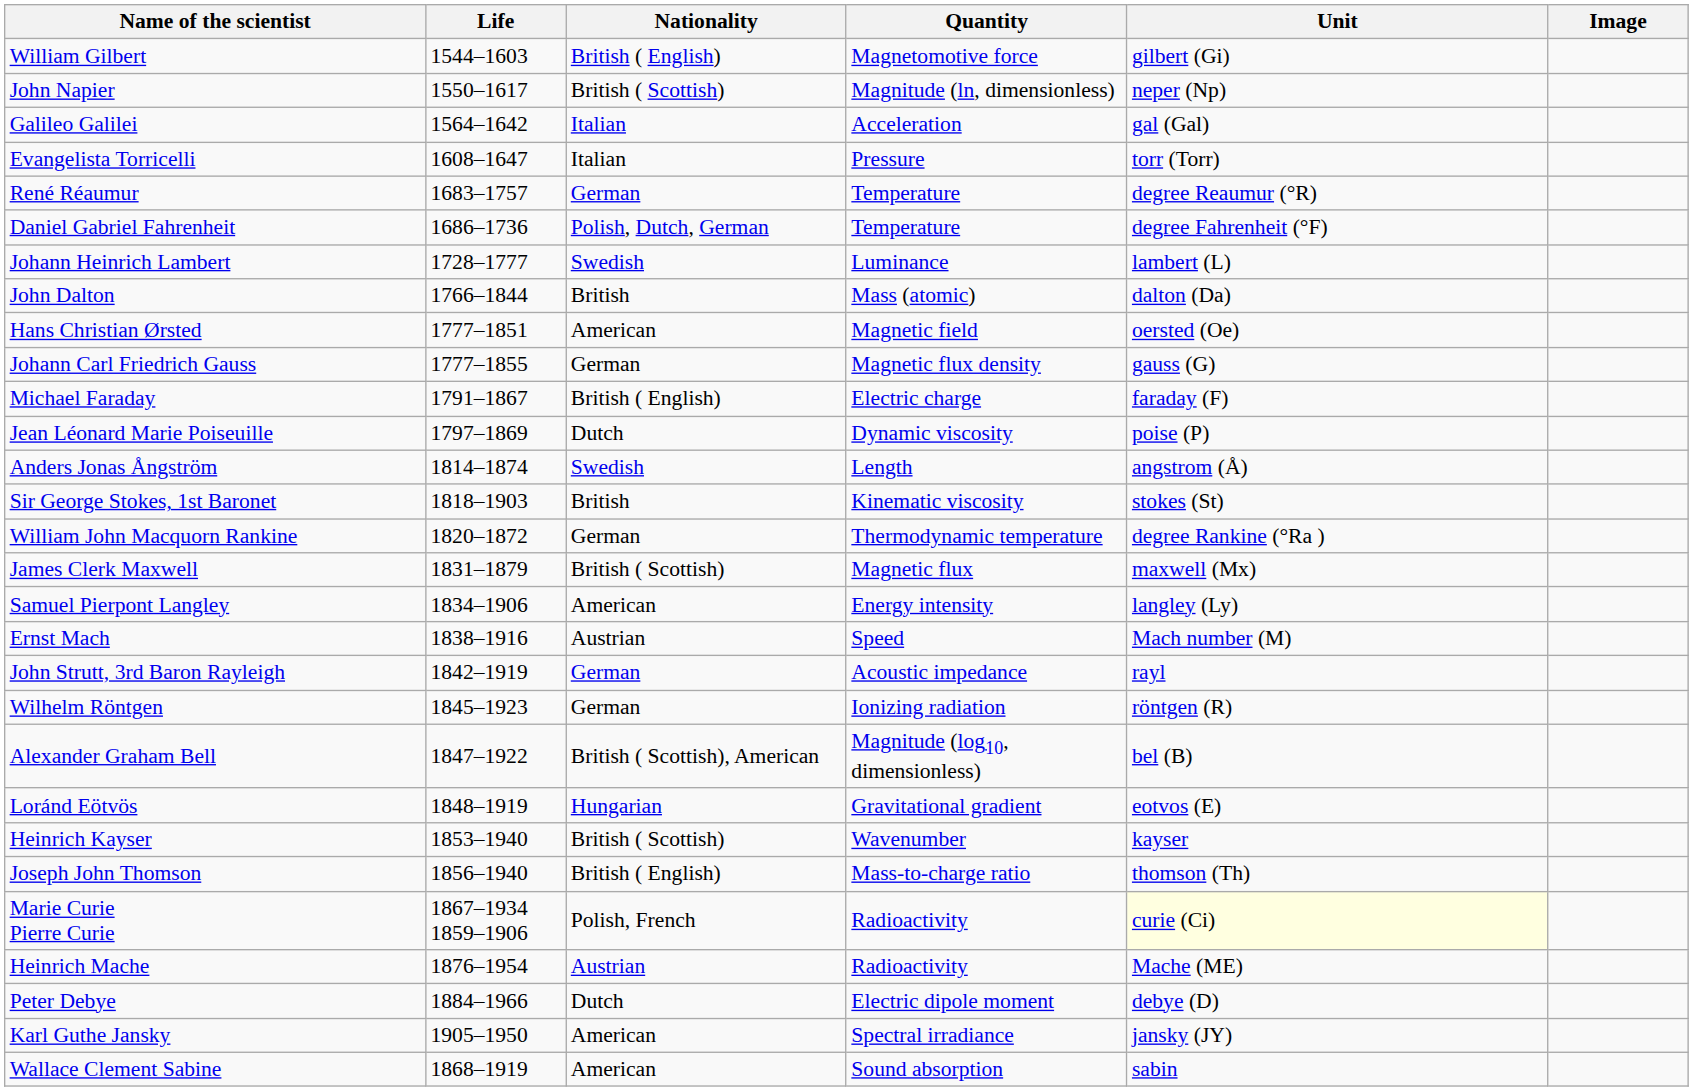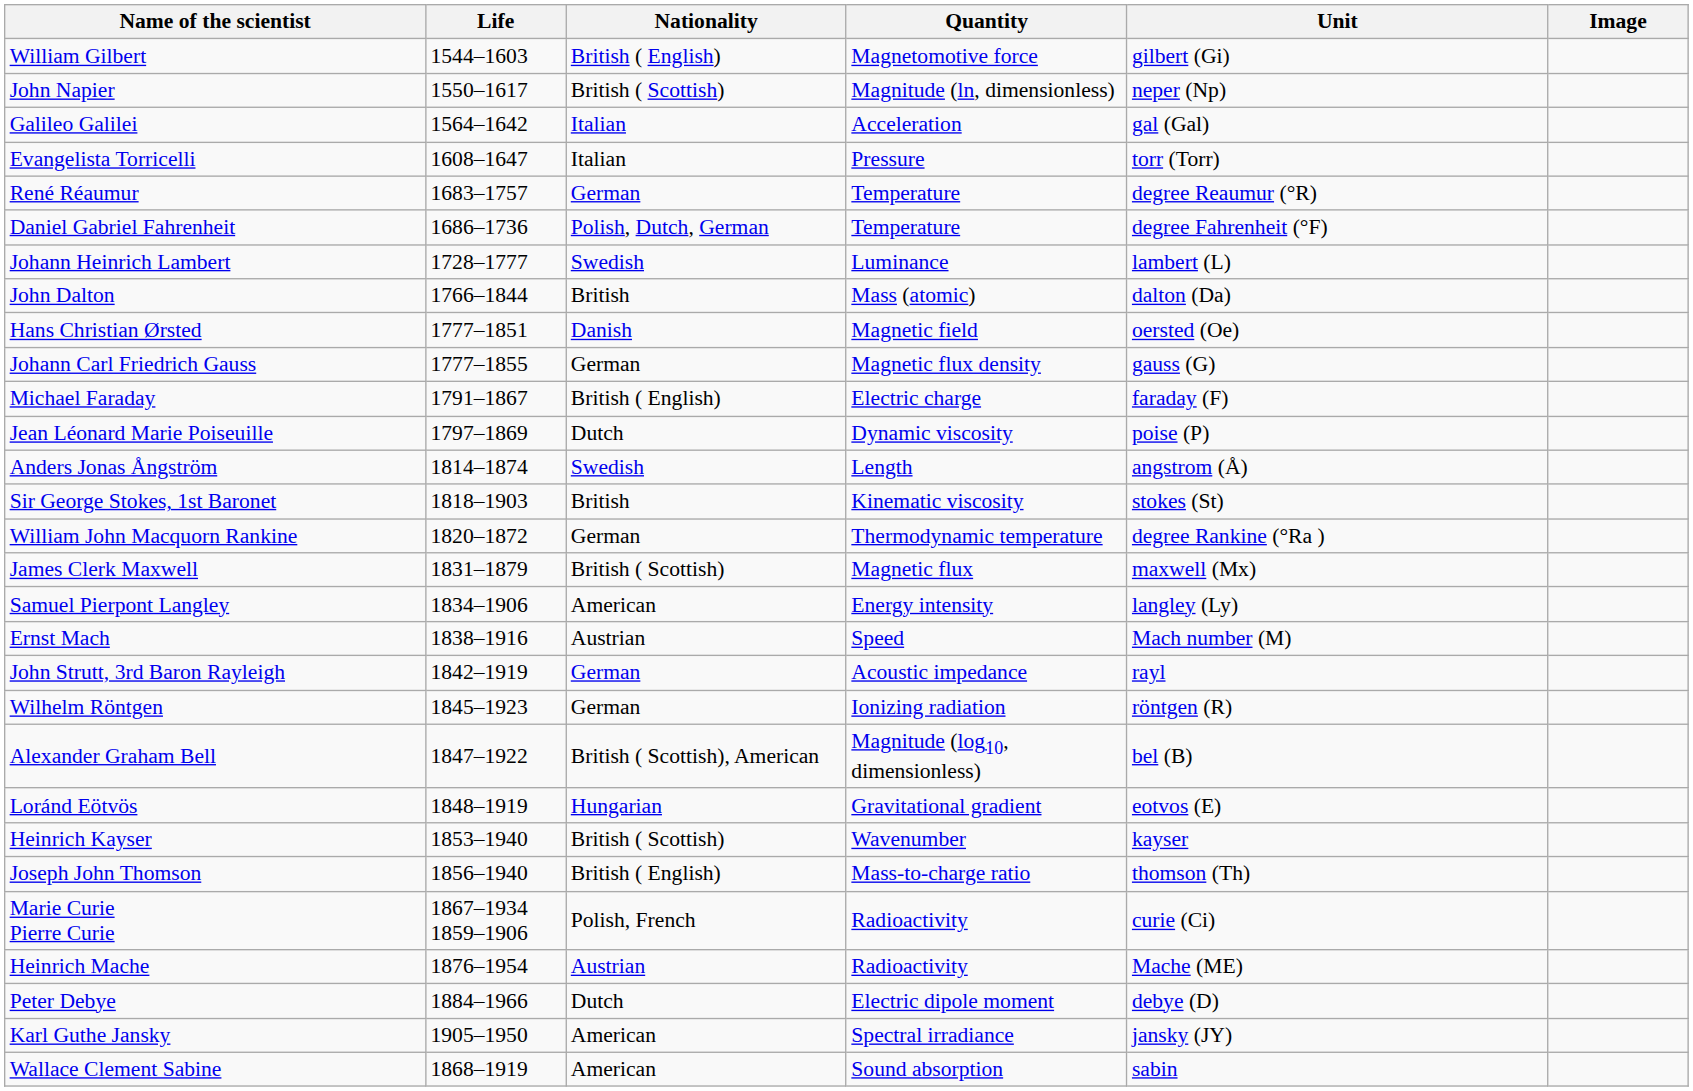Hans Christian Ørsted | Nationality: American -> Danish
Marie Curie Pierre Curie | Unit: lightyellow background -> no background
